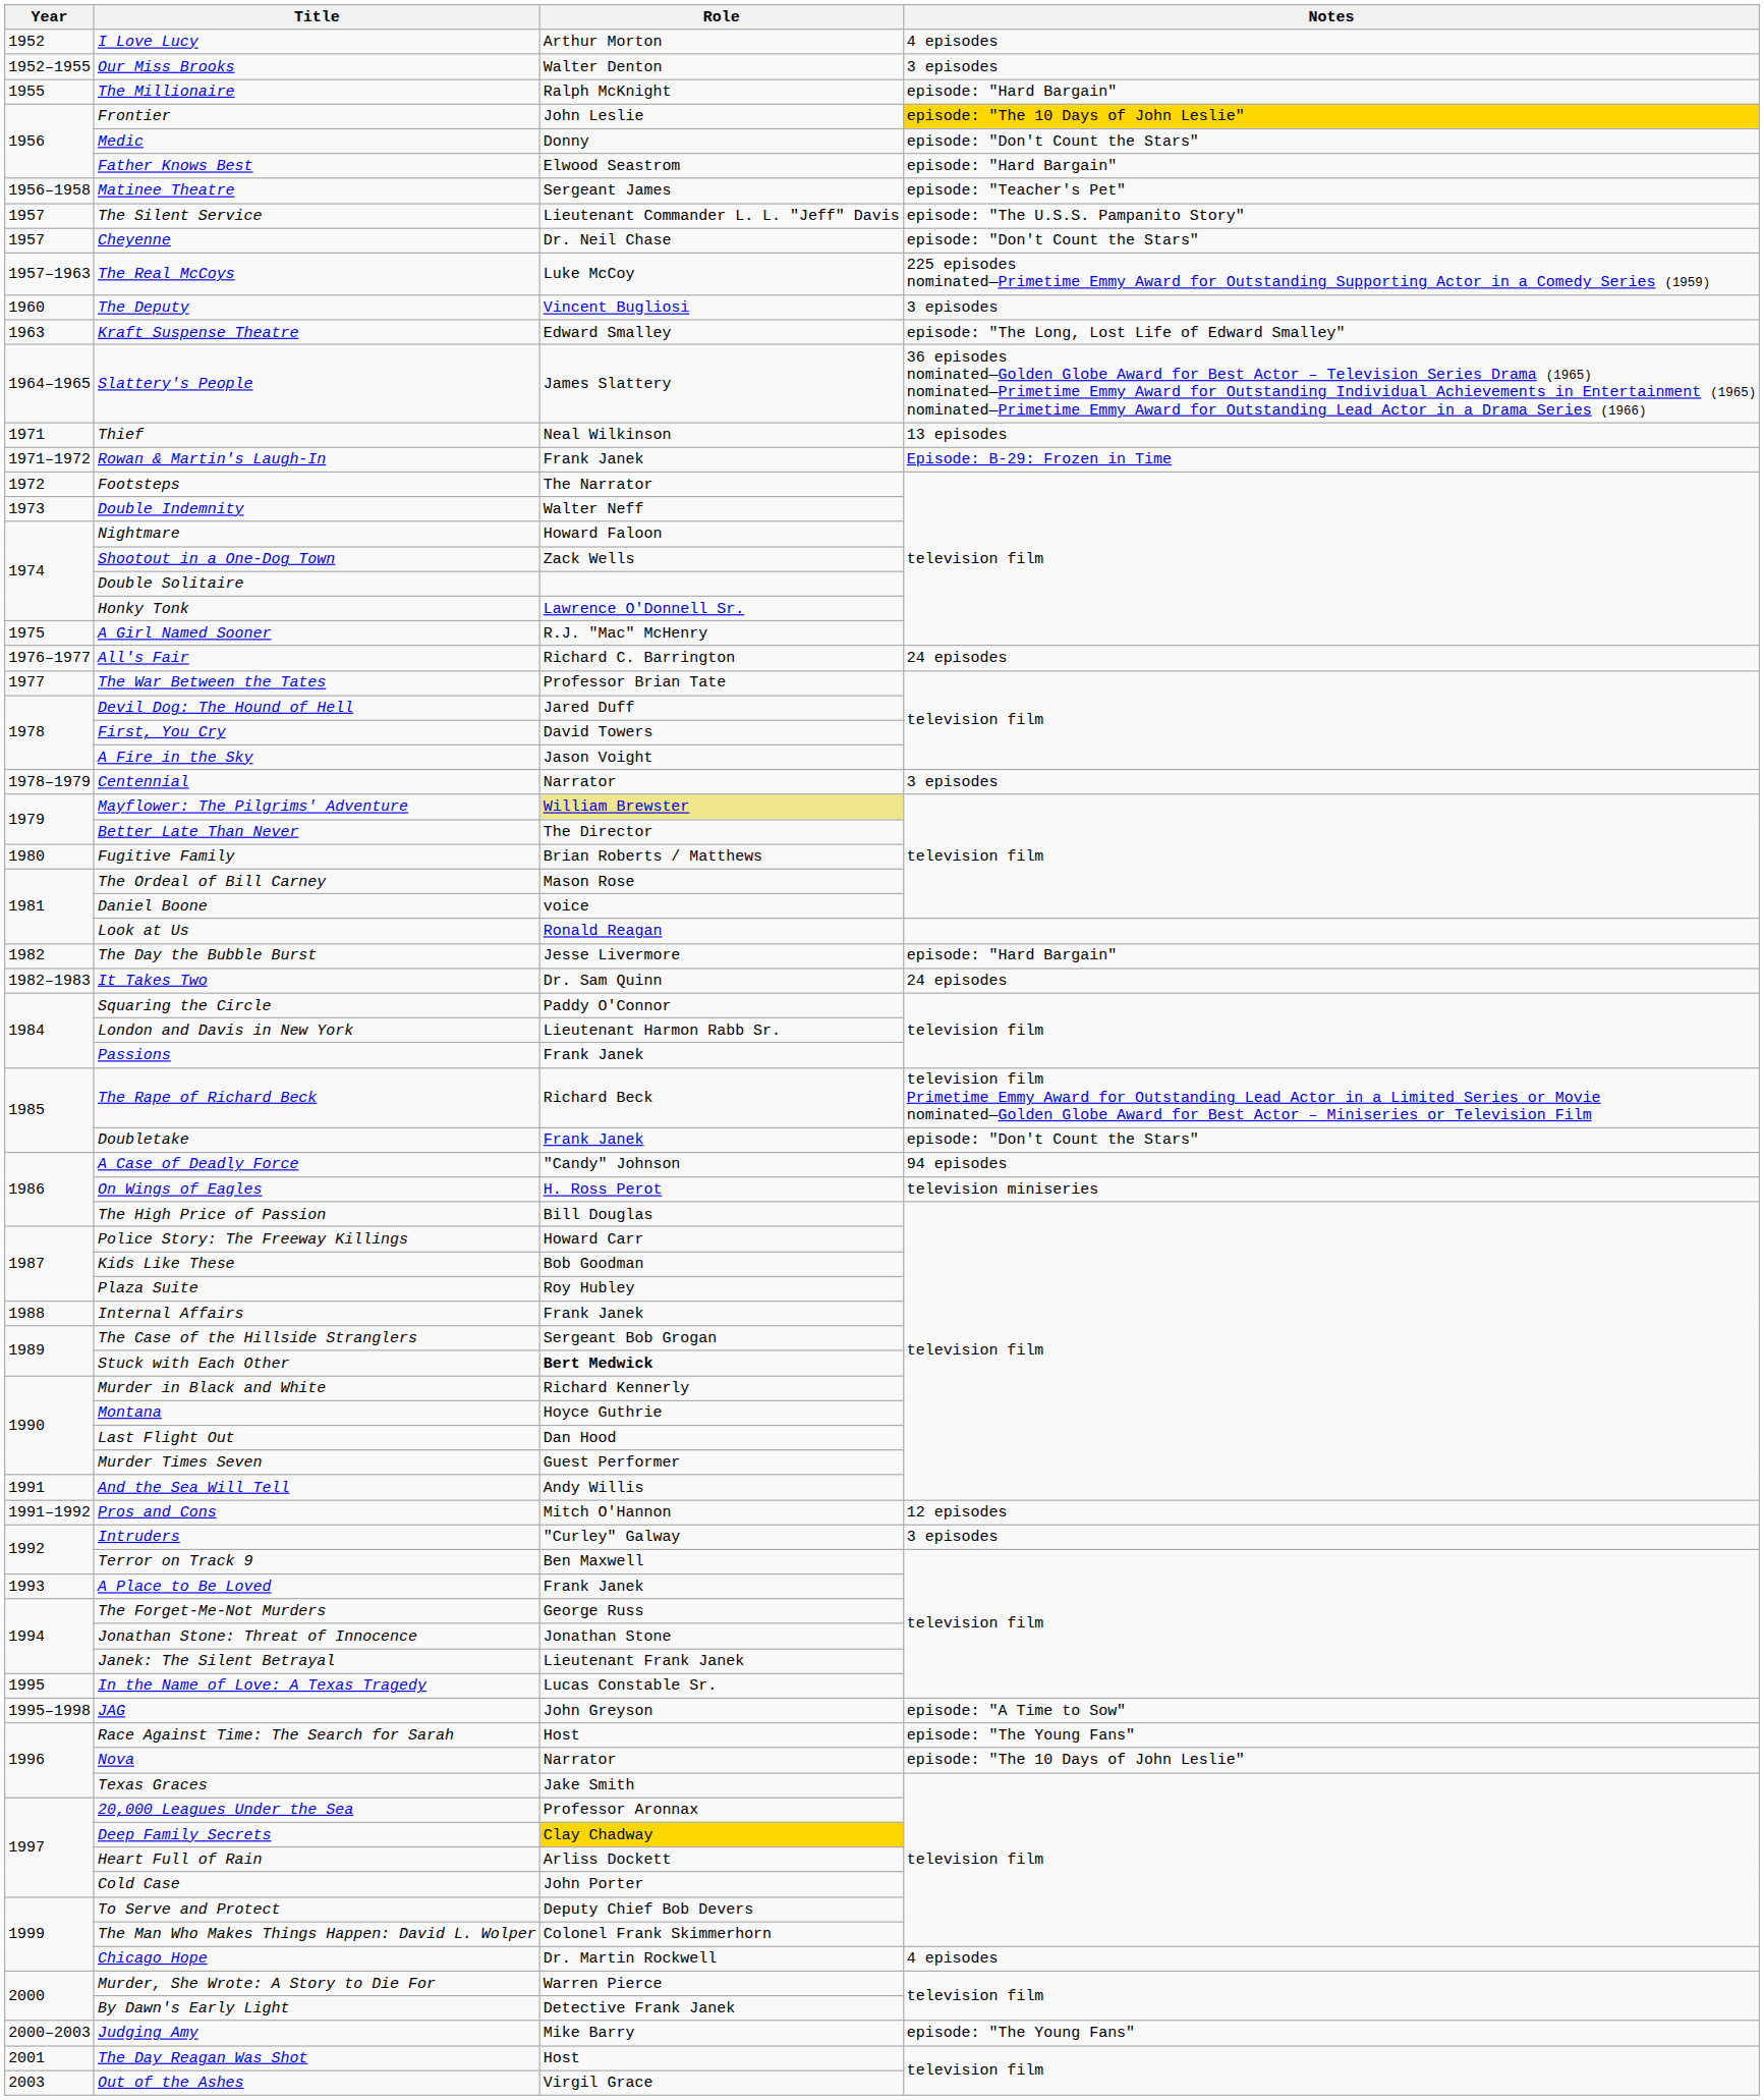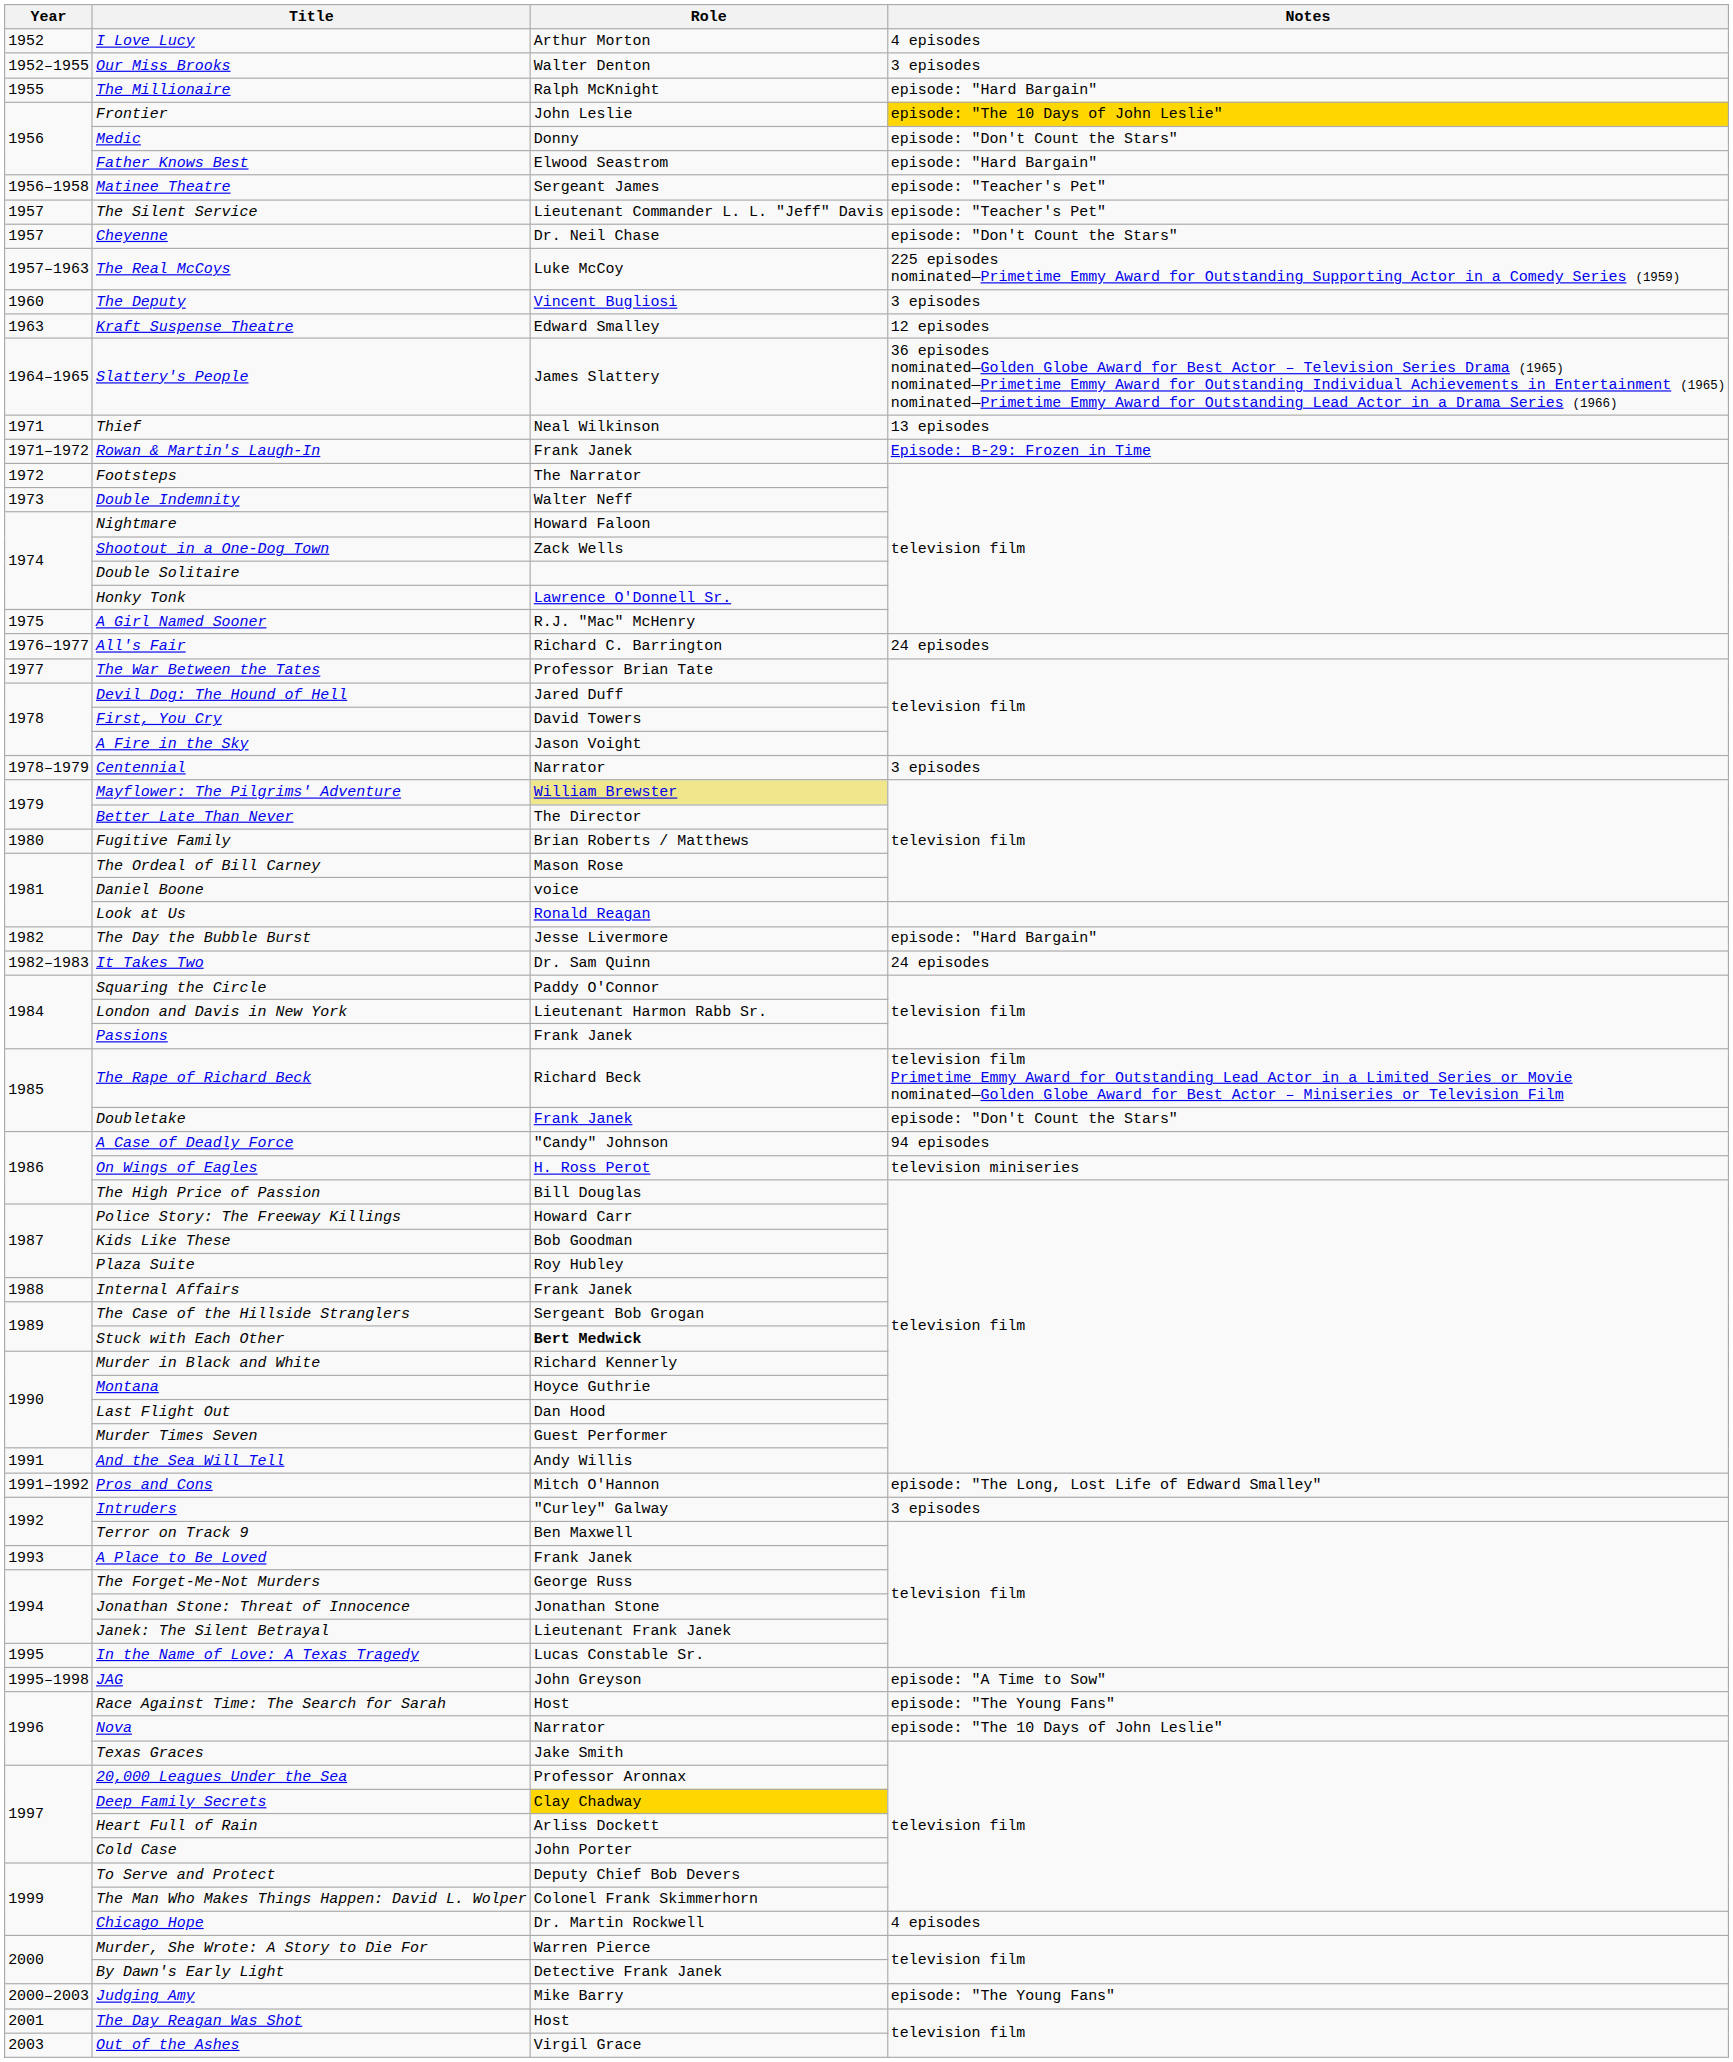The Silent Service | Notes: episode: "The U.S.S. Pampanito Story" -> episode: "Teacher's Pet"
Kraft Suspense Theatre | Notes: episode: "The Long, Lost Life of Edward Smalley" -> 12 episodes
Pros and Cons | Notes: 12 episodes -> episode: "The Long, Lost Life of Edward Smalley"
